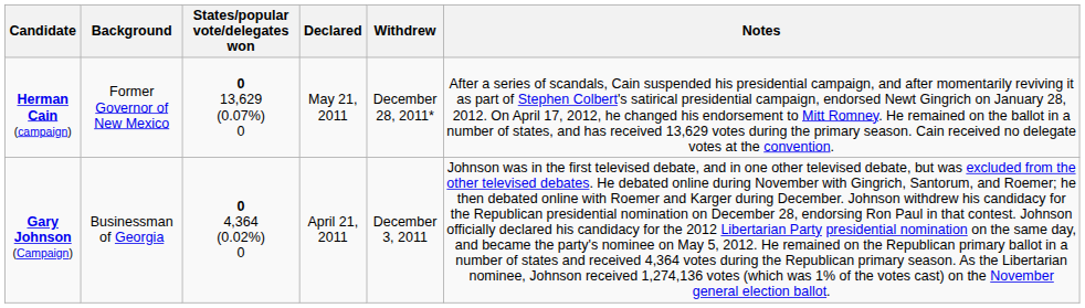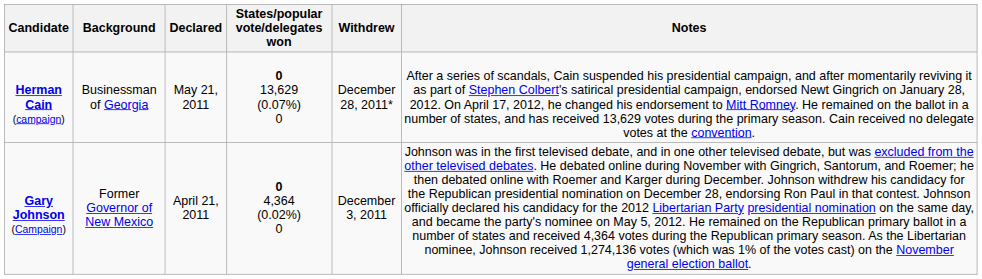columns swapped: Declared <-> States/popular vote/delegates won
Herman Cain (campaign) | Background: Former Governor of New Mexico -> Businessman of Georgia
Gary Johnson (Campaign) | Background: Businessman of Georgia -> Former Governor of New Mexico
